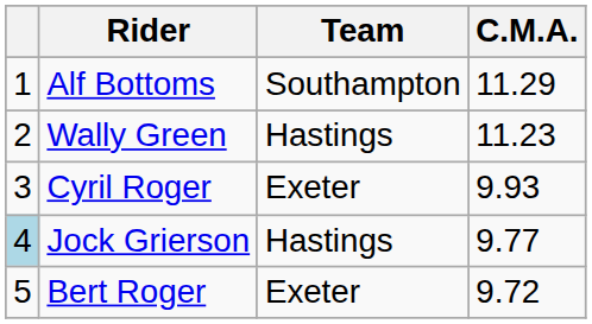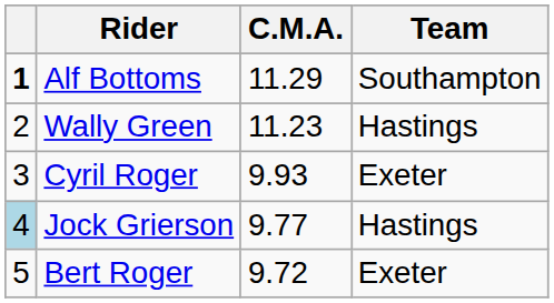columns swapped: Team <-> C.M.A.
Alf Bottoms | column 1: normal -> bold
